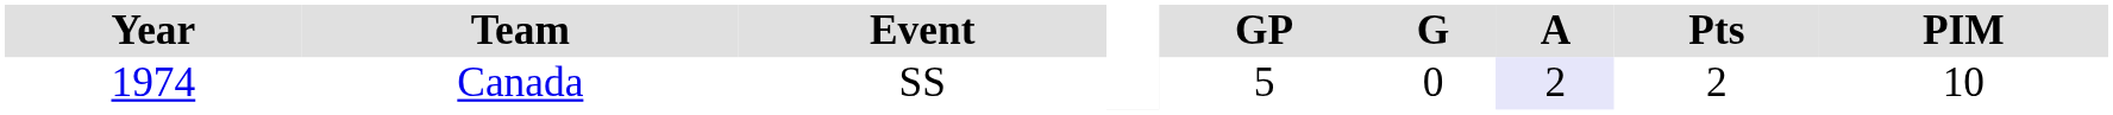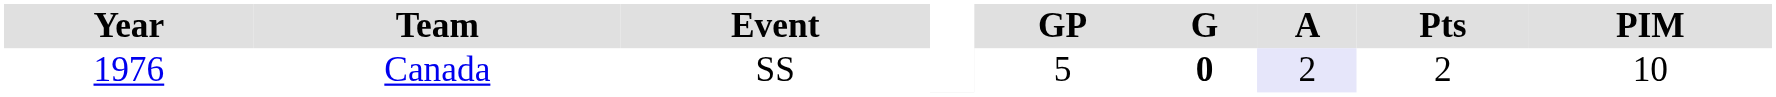Canada | Year: 1974 -> 1976
Canada | G: normal -> bold
